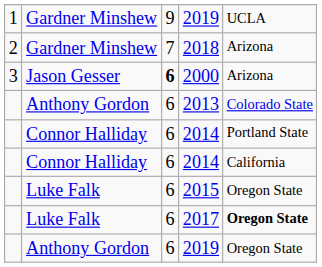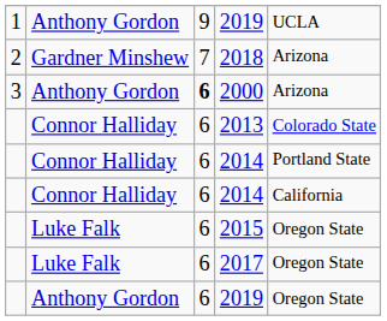1 / 2019 | column 2: Gardner Minshew -> Anthony Gordon
2000 | column 2: Jason Gesser -> Anthony Gordon
2013 | column 2: Anthony Gordon -> Connor Halliday
2017 | column 5: bold -> normal
